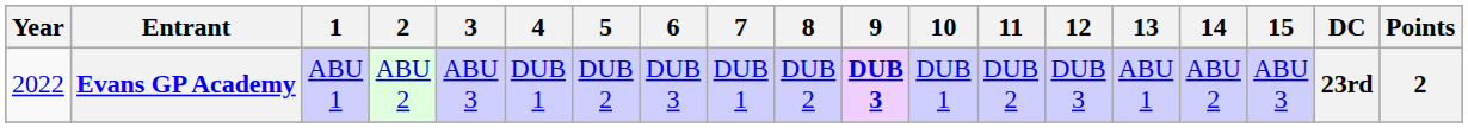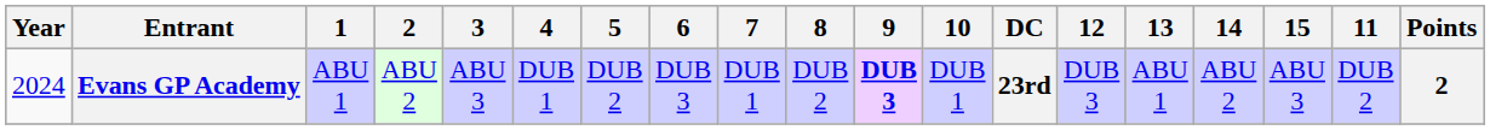columns swapped: 11 <-> DC
Evans GP Academy | Year: 2022 -> 2024
